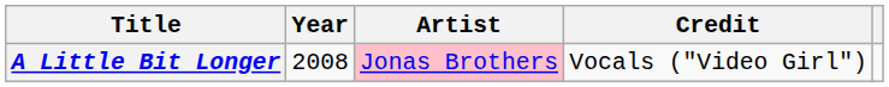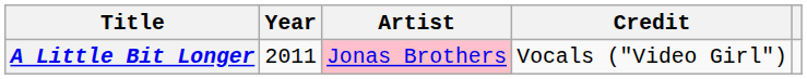A Little Bit Longer | Year: 2008 -> 2011
